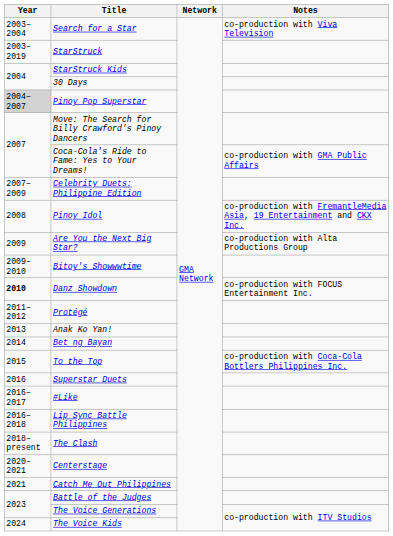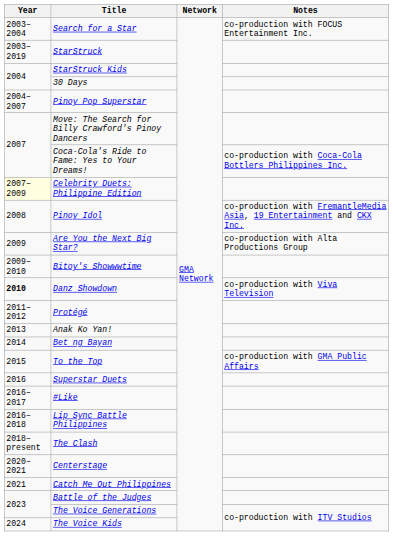Search for a Star | Notes: co-production with Viva Television -> co-production with FOCUS Entertainment Inc.
Pinoy Pop Superstar | Year: lightgrey background -> no background
Coca-Cola's Ride to Fame: Yes to Your Dreams! | Notes: co-production with GMA Public Affairs -> co-production with Coca-Cola Bottlers Philippines Inc.
Celebrity Duets: Philippine Edition | Year: no background -> lightyellow background
Danz Showdown | Notes: co-production with FOCUS Entertainment Inc. -> co-production with Viva Television
To the Top | Notes: co-production with Coca-Cola Bottlers Philippines Inc. -> co-production with GMA Public Affairs
